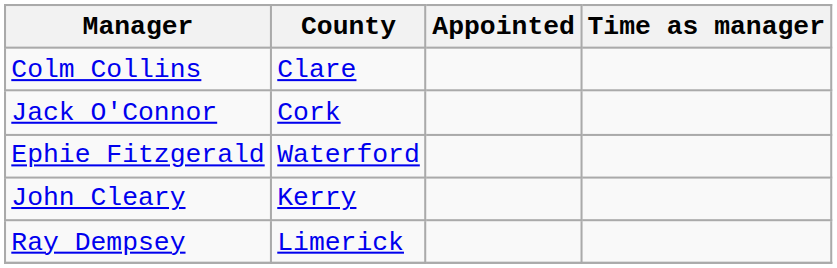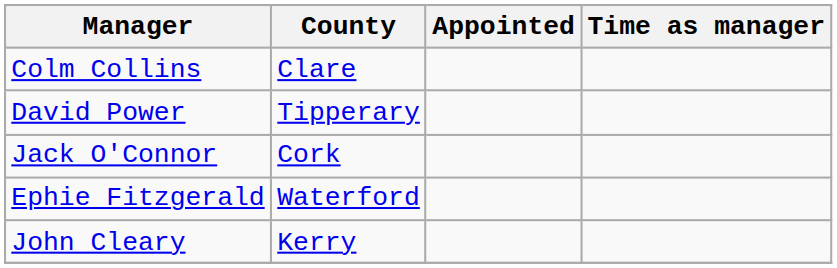+ row: David Power | Tipperary
- row: Ray Dempsey | Limerick
